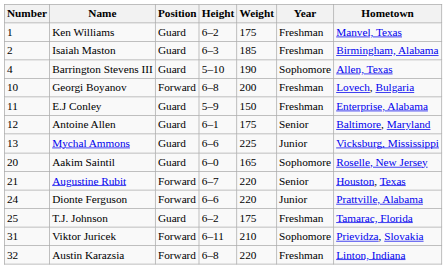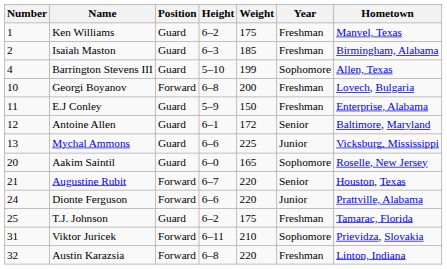Barrington Stevens III | Weight: 190 -> 199
Antoine Allen | Weight: 175 -> 172
